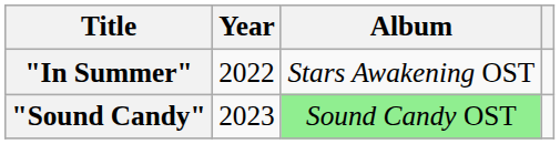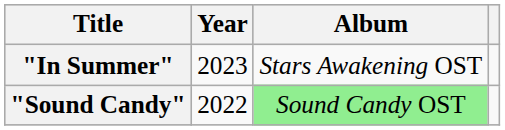"In Summer" | Year: 2022 -> 2023
"Sound Candy" | Year: 2023 -> 2022
